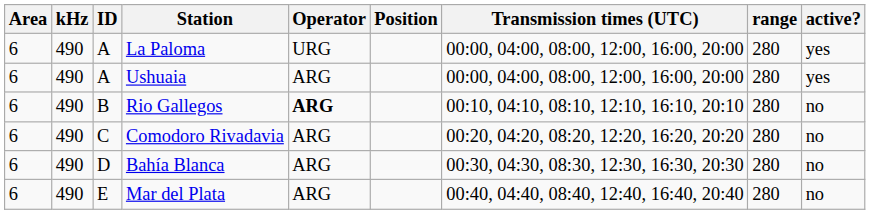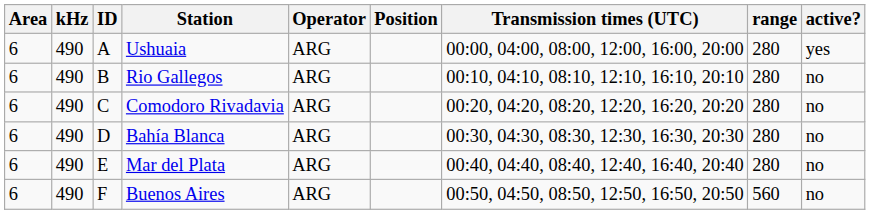- row: 6 | 490 | A | La Paloma | URG | 00:00, 04:00, 08:00, 12:00, 16:00, 20:00 | 280 | yes
Rio Gallegos | Operator: bold -> normal
+ row: 6 | 490 | F | Buenos Aires | ARG | 00:50, 04:50, 08:50, 12:50, 16:50, 20:50 | 560 | no
